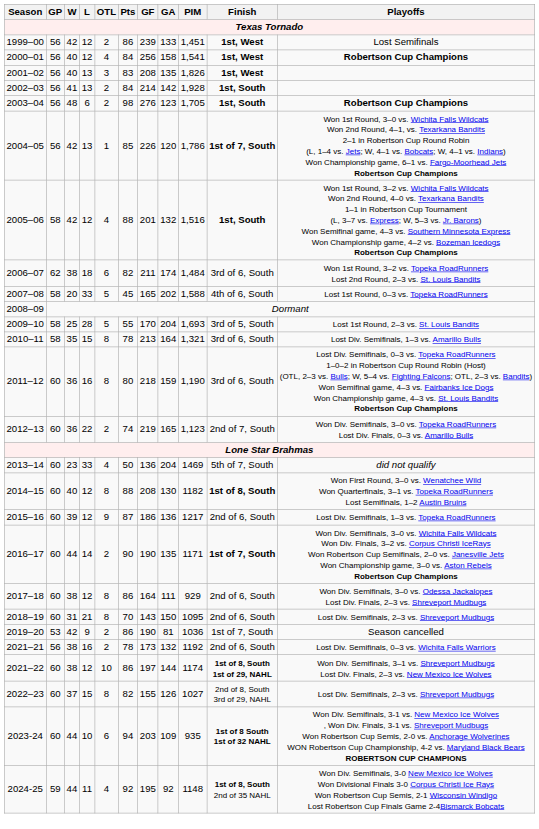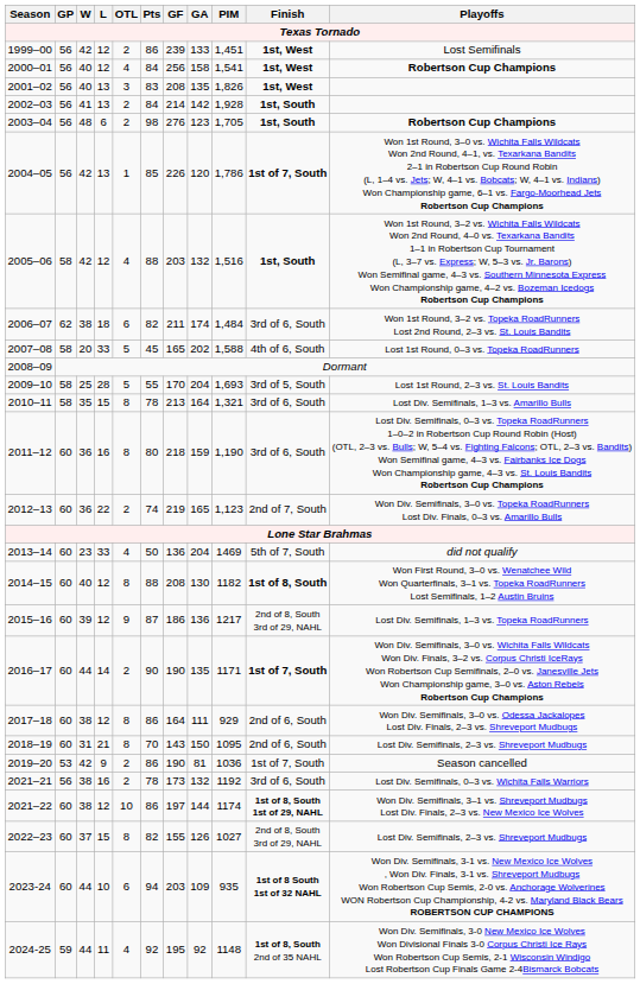2005–06 | GF: 201 -> 203
2015–16 | Finish: 2nd of 6, South -> 2nd of 8, South 3rd of 29, NAHL
2021–21 | Finish: 2nd of 6, South -> 3rd of 6, South
